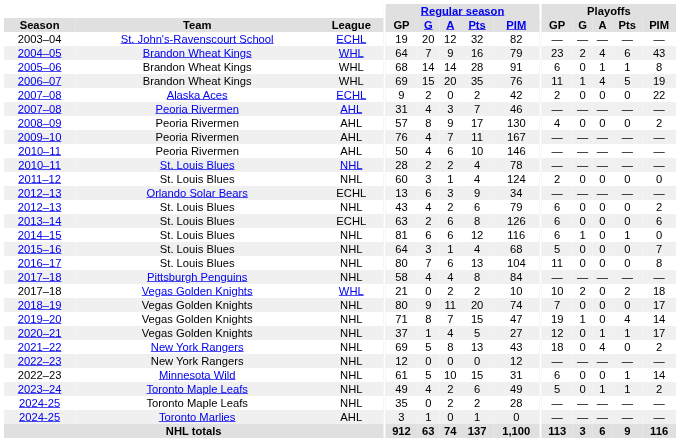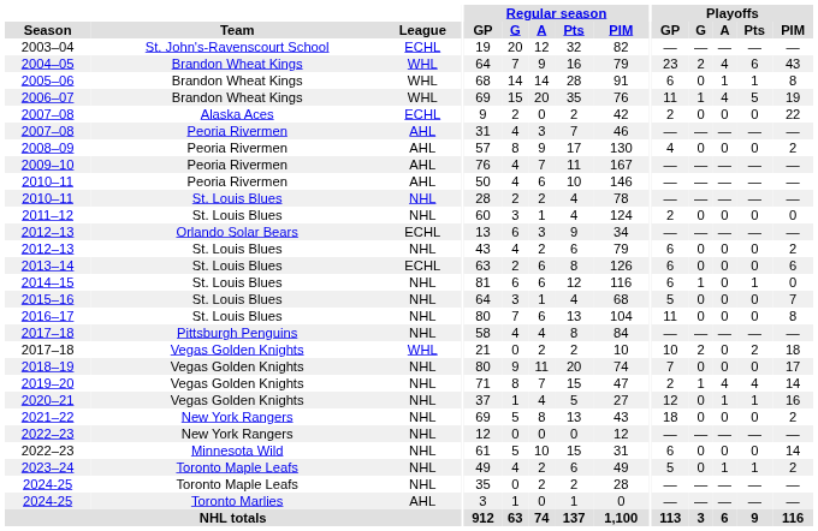2019–20 | Playoffs / GP: 19 -> 2
2019–20 | Playoffs / A: 0 -> 4
2020–21 | Playoffs / PIM: 17 -> 16
2021–22 | Playoffs / A: 4 -> 0
2022–23 / Minnesota Wild | Playoffs / Pts: 1 -> 0
